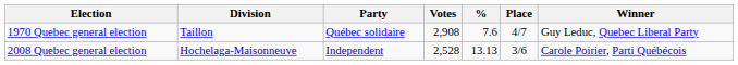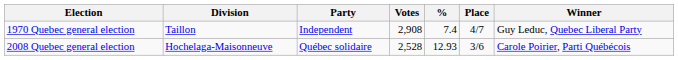1970 Quebec general election | Party: Québec solidaire -> Independent
1970 Quebec general election | %: 7.6 -> 7.4
2008 Quebec general election | Party: Independent -> Québec solidaire
2008 Quebec general election | %: 13.13 -> 12.93
